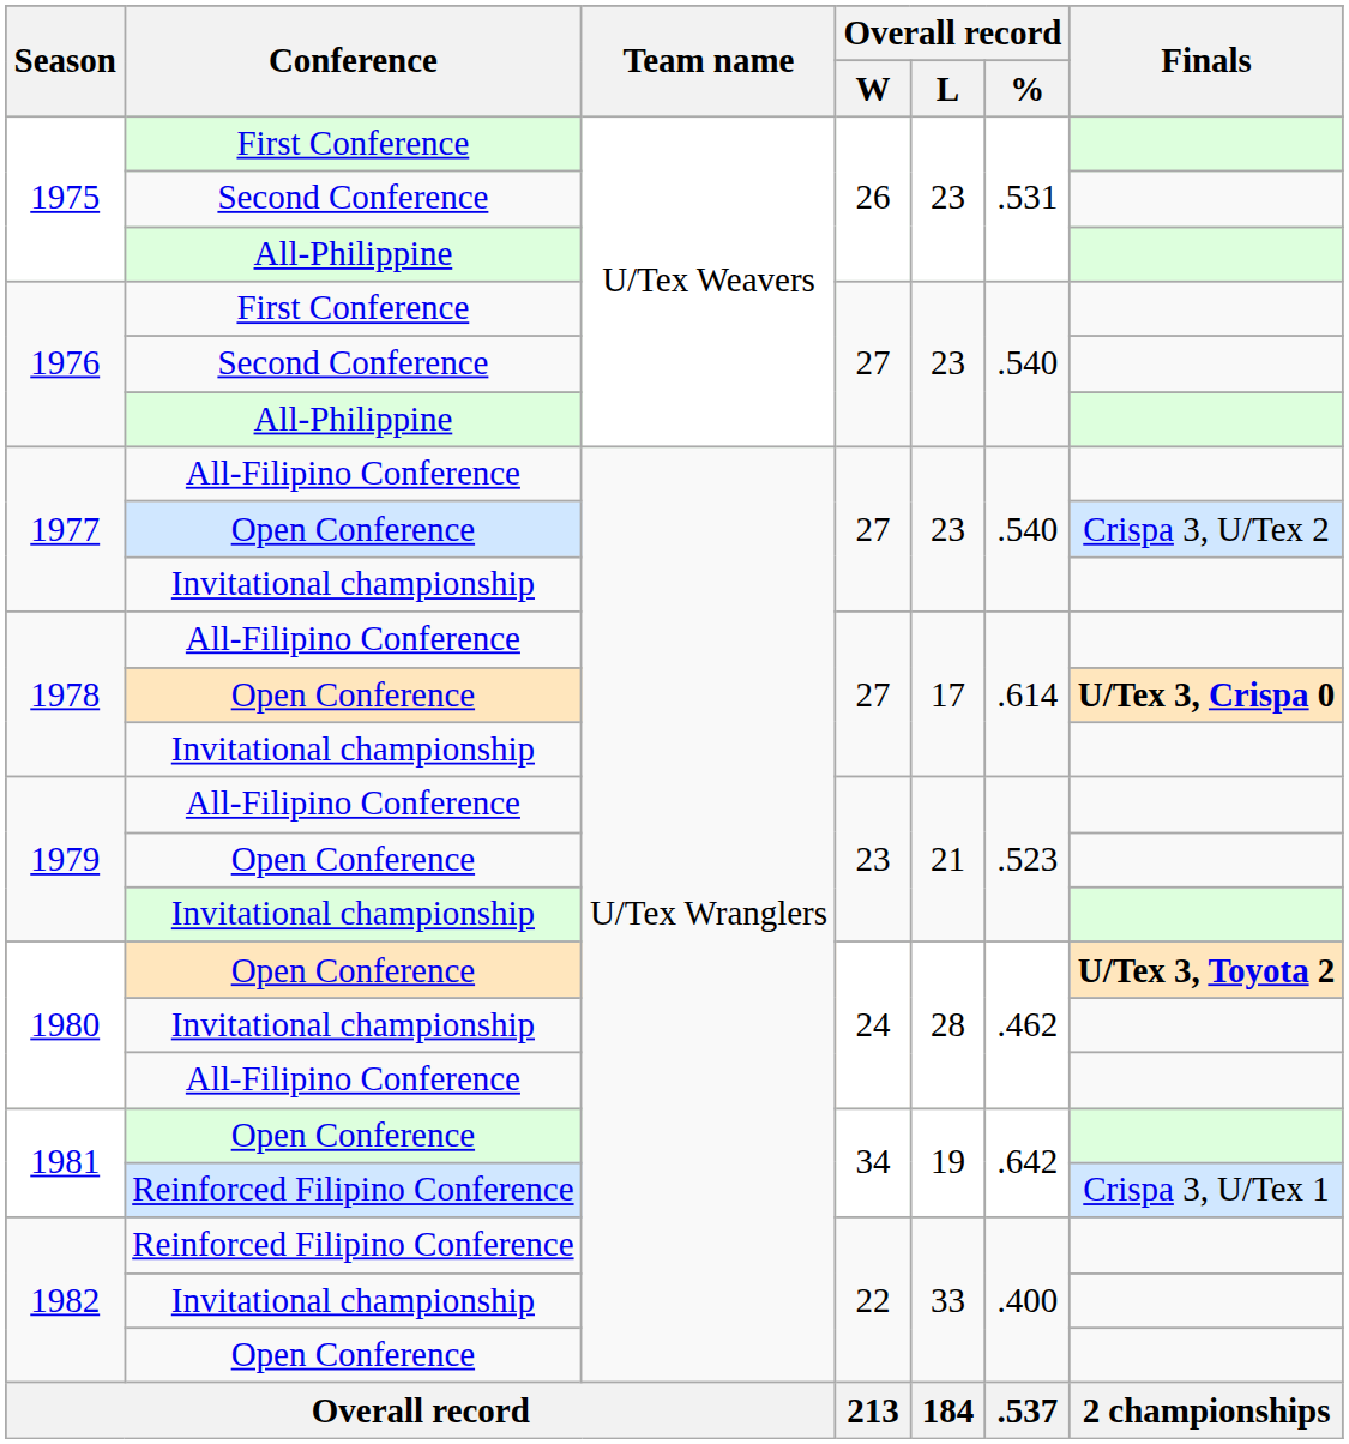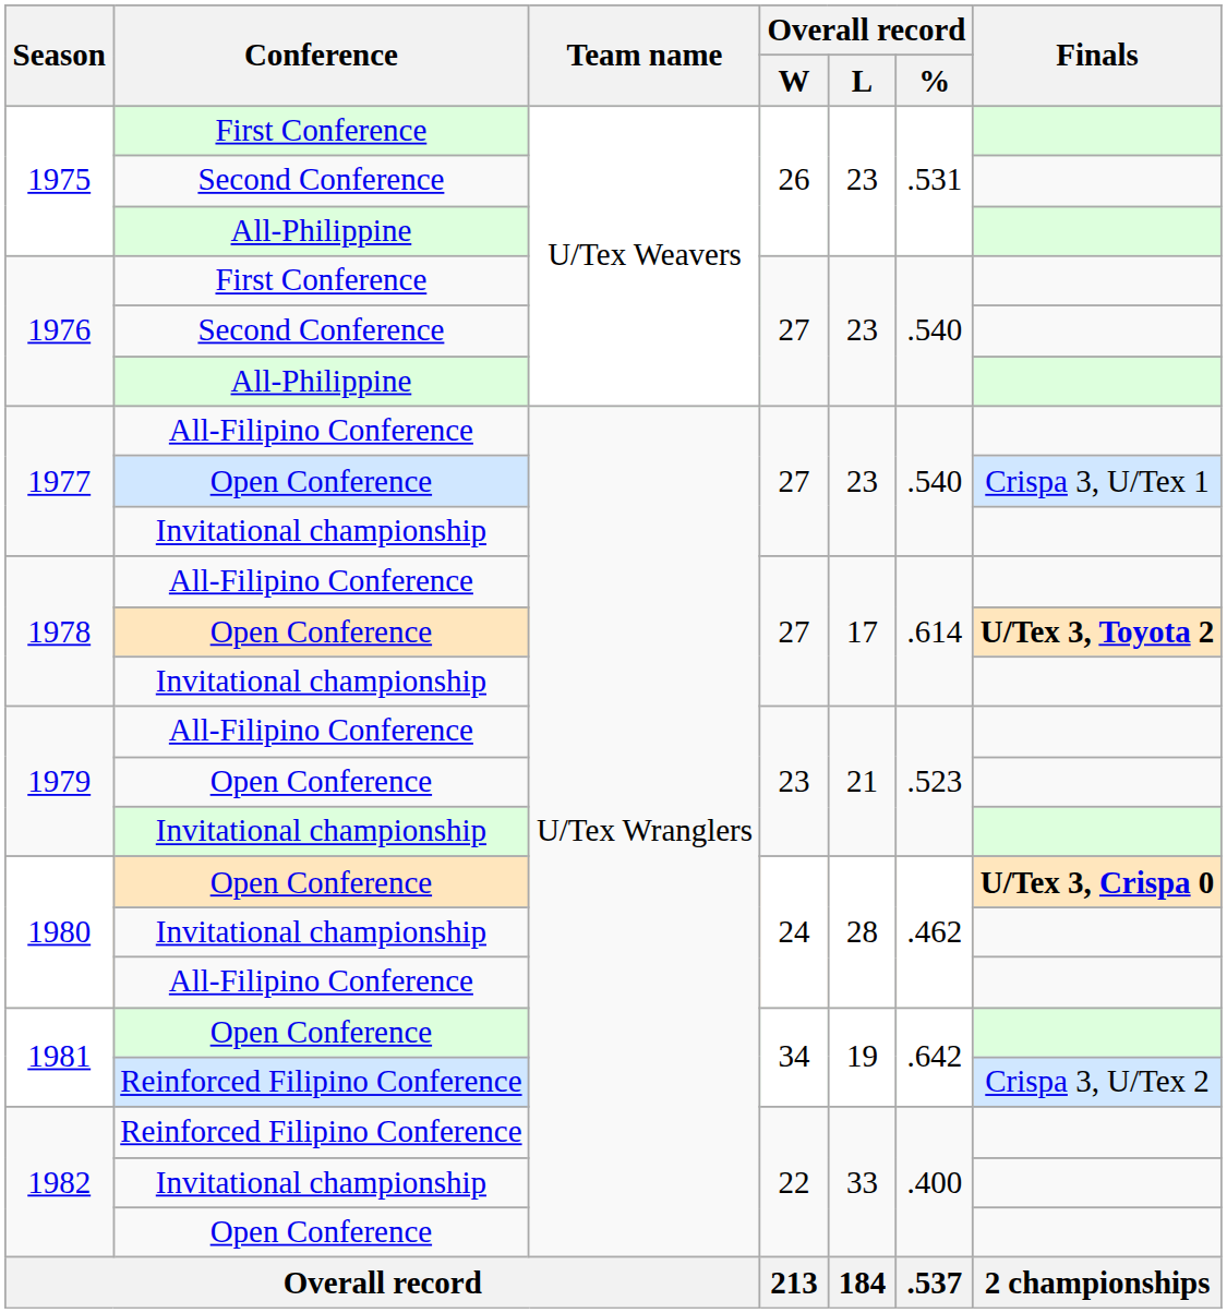1977 / Open Conference | Finals: Crispa 3, U/Tex 2 -> Crispa 3, U/Tex 1
1978 / Open Conference | Finals: U/Tex 3, Crispa 0 -> U/Tex 3, Toyota 2
1980 / Open Conference | Finals: U/Tex 3, Toyota 2 -> U/Tex 3, Crispa 0
1981 / Reinforced Filipino Conference | Finals: Crispa 3, U/Tex 1 -> Crispa 3, U/Tex 2
